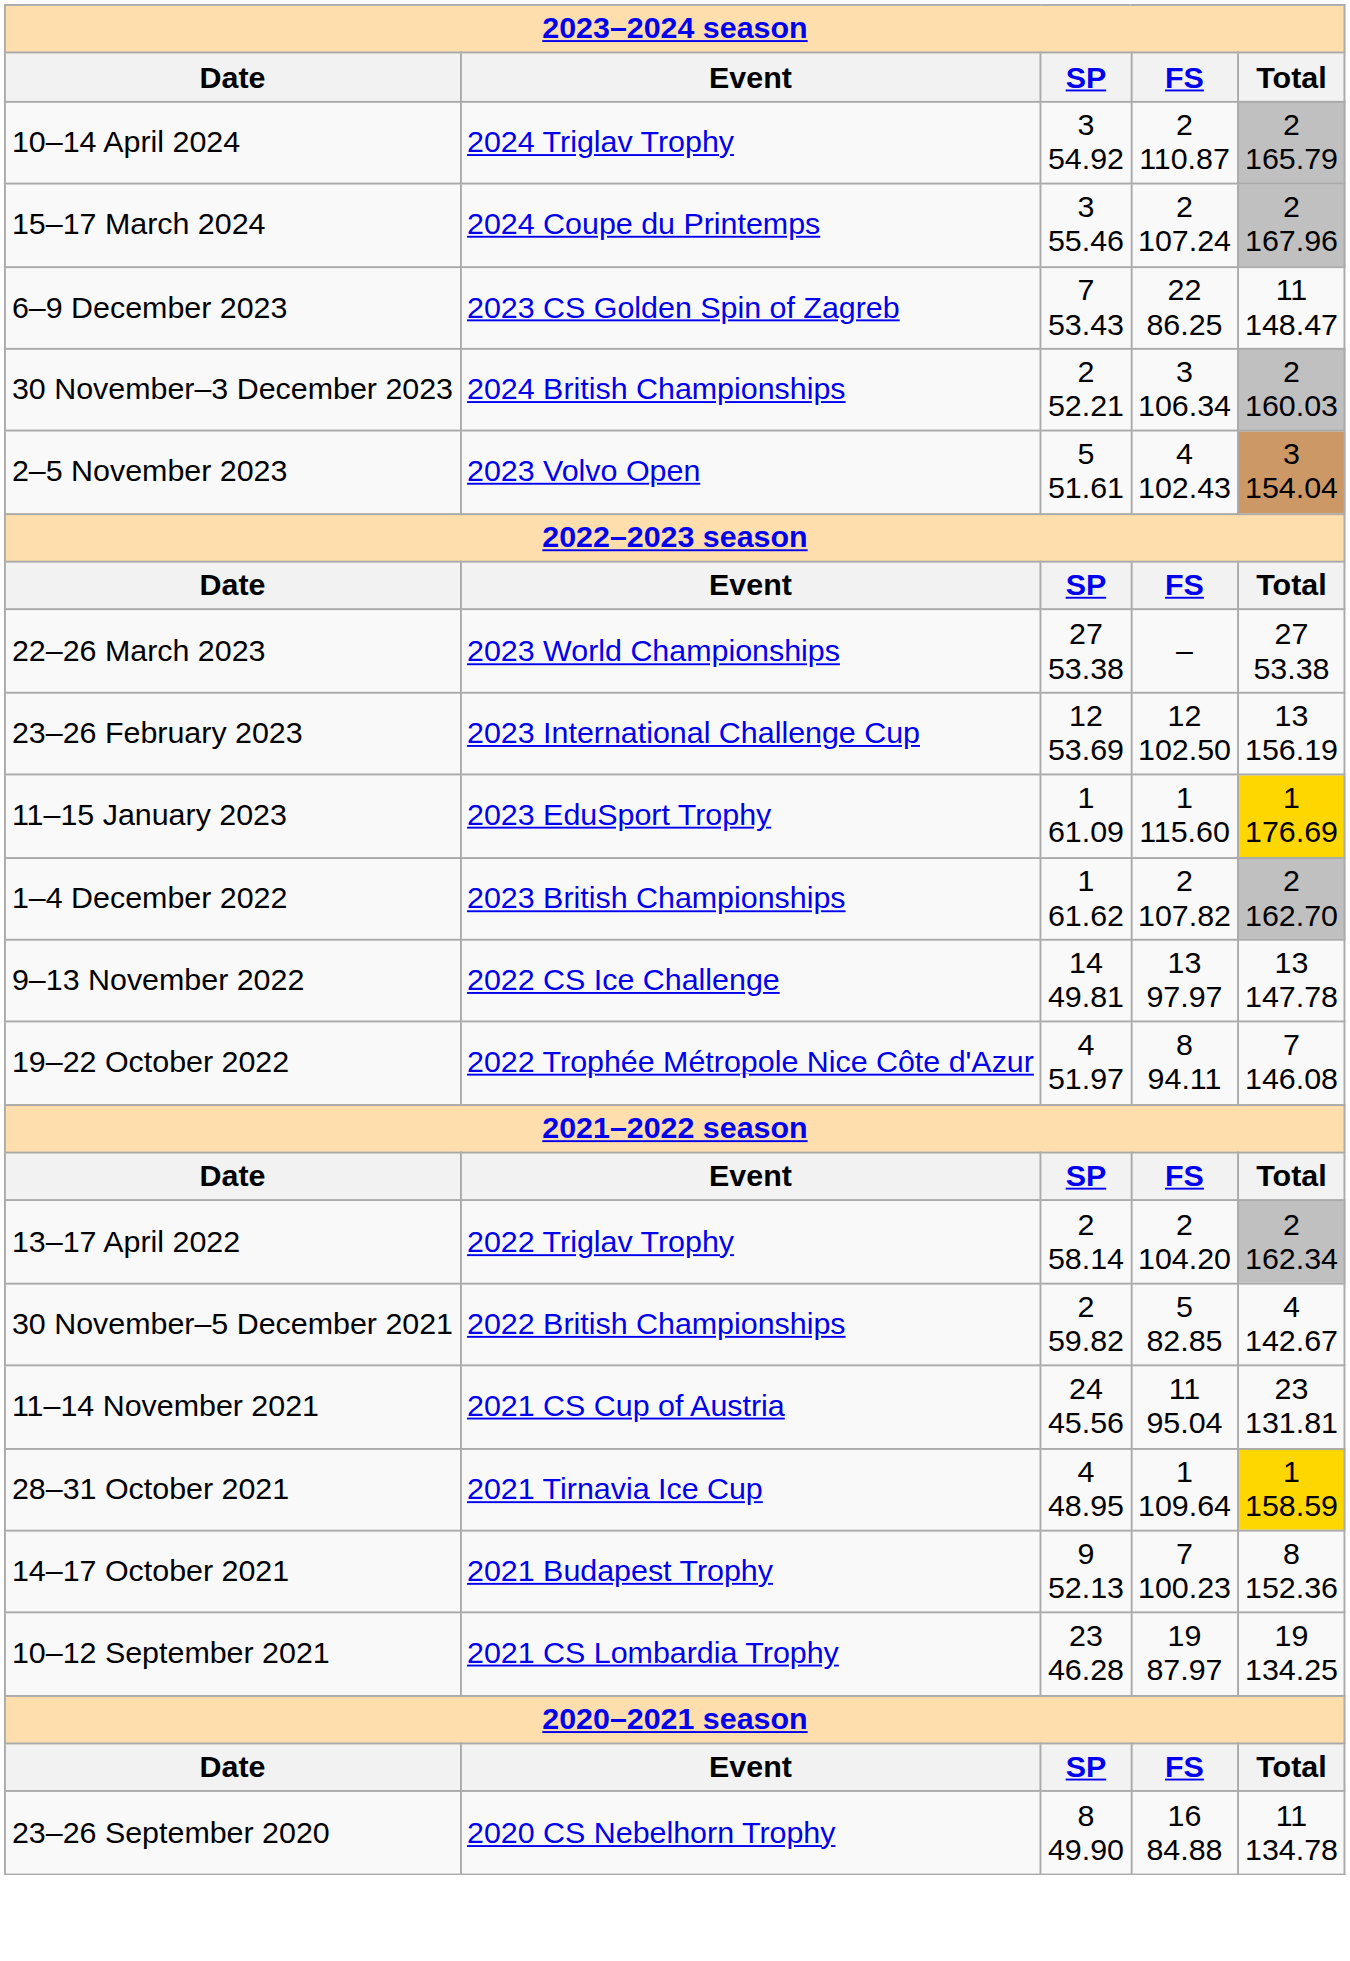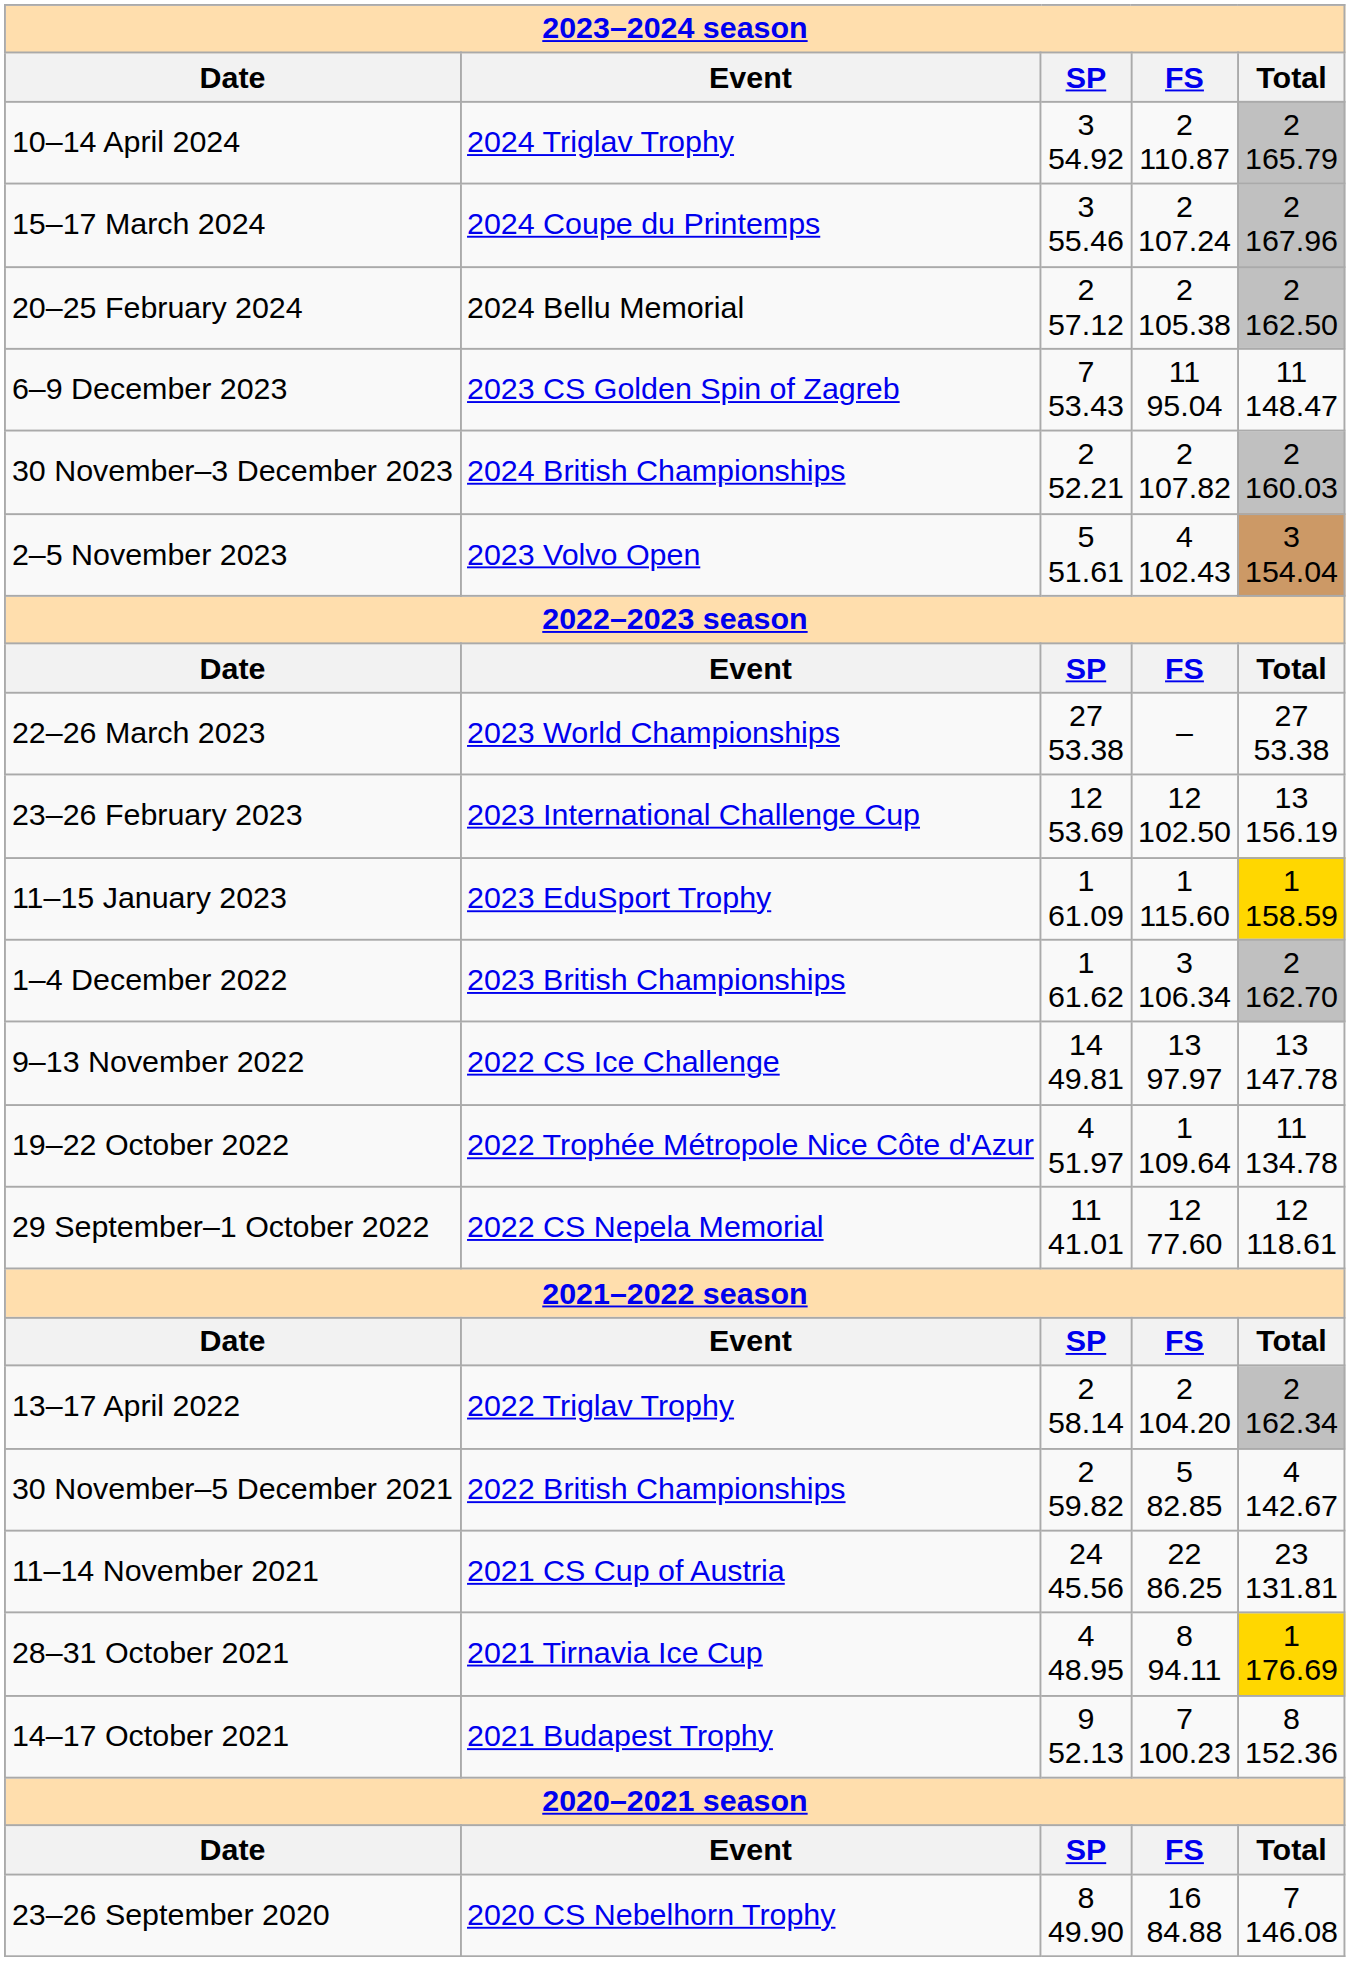+ row: 20–25 February 2024 | 2024 Bellu Memorial | 2 57.12 | 2 105.38 | 2 162.50
6–9 December 2023 | FS: 22 86.25 -> 11 95.04
30 November–3 December 2023 | FS: 3 106.34 -> 2 107.82
11–15 January 2023 | Total: 1 176.69 -> 1 158.59
1–4 December 2022 | FS: 2 107.82 -> 3 106.34
19–22 October 2022 | FS: 8 94.11 -> 1 109.64
19–22 October 2022 | Total: 7 146.08 -> 11 134.78
+ row: 29 September–1 October 2022 | 2022 CS Nepela Memorial | 11 41.01 | 12 77.60 | 12 118.61
11–14 November 2021 | FS: 11 95.04 -> 22 86.25
28–31 October 2021 | FS: 1 109.64 -> 8 94.11
28–31 October 2021 | Total: 1 158.59 -> 1 176.69
- row: 10–12 September 2021 | 2021 CS Lombardia Trophy | 23 46.28 | 19 87.97 | 19 134.25
23–26 September 2020 | Total: 11 134.78 -> 7 146.08
